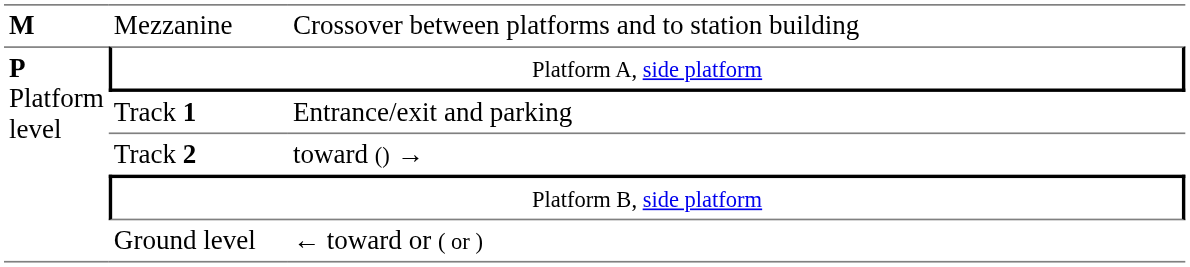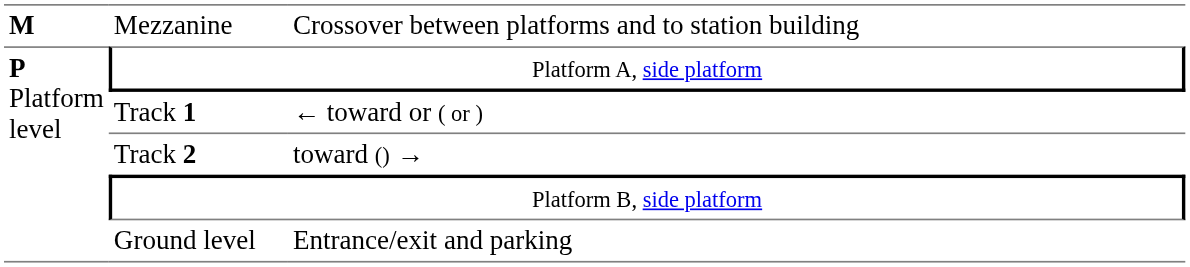Track 1 | column 3: Entrance/exit and parking -> ← toward or ( or )
Ground level | column 3: ← toward or ( or ) -> Entrance/exit and parking
